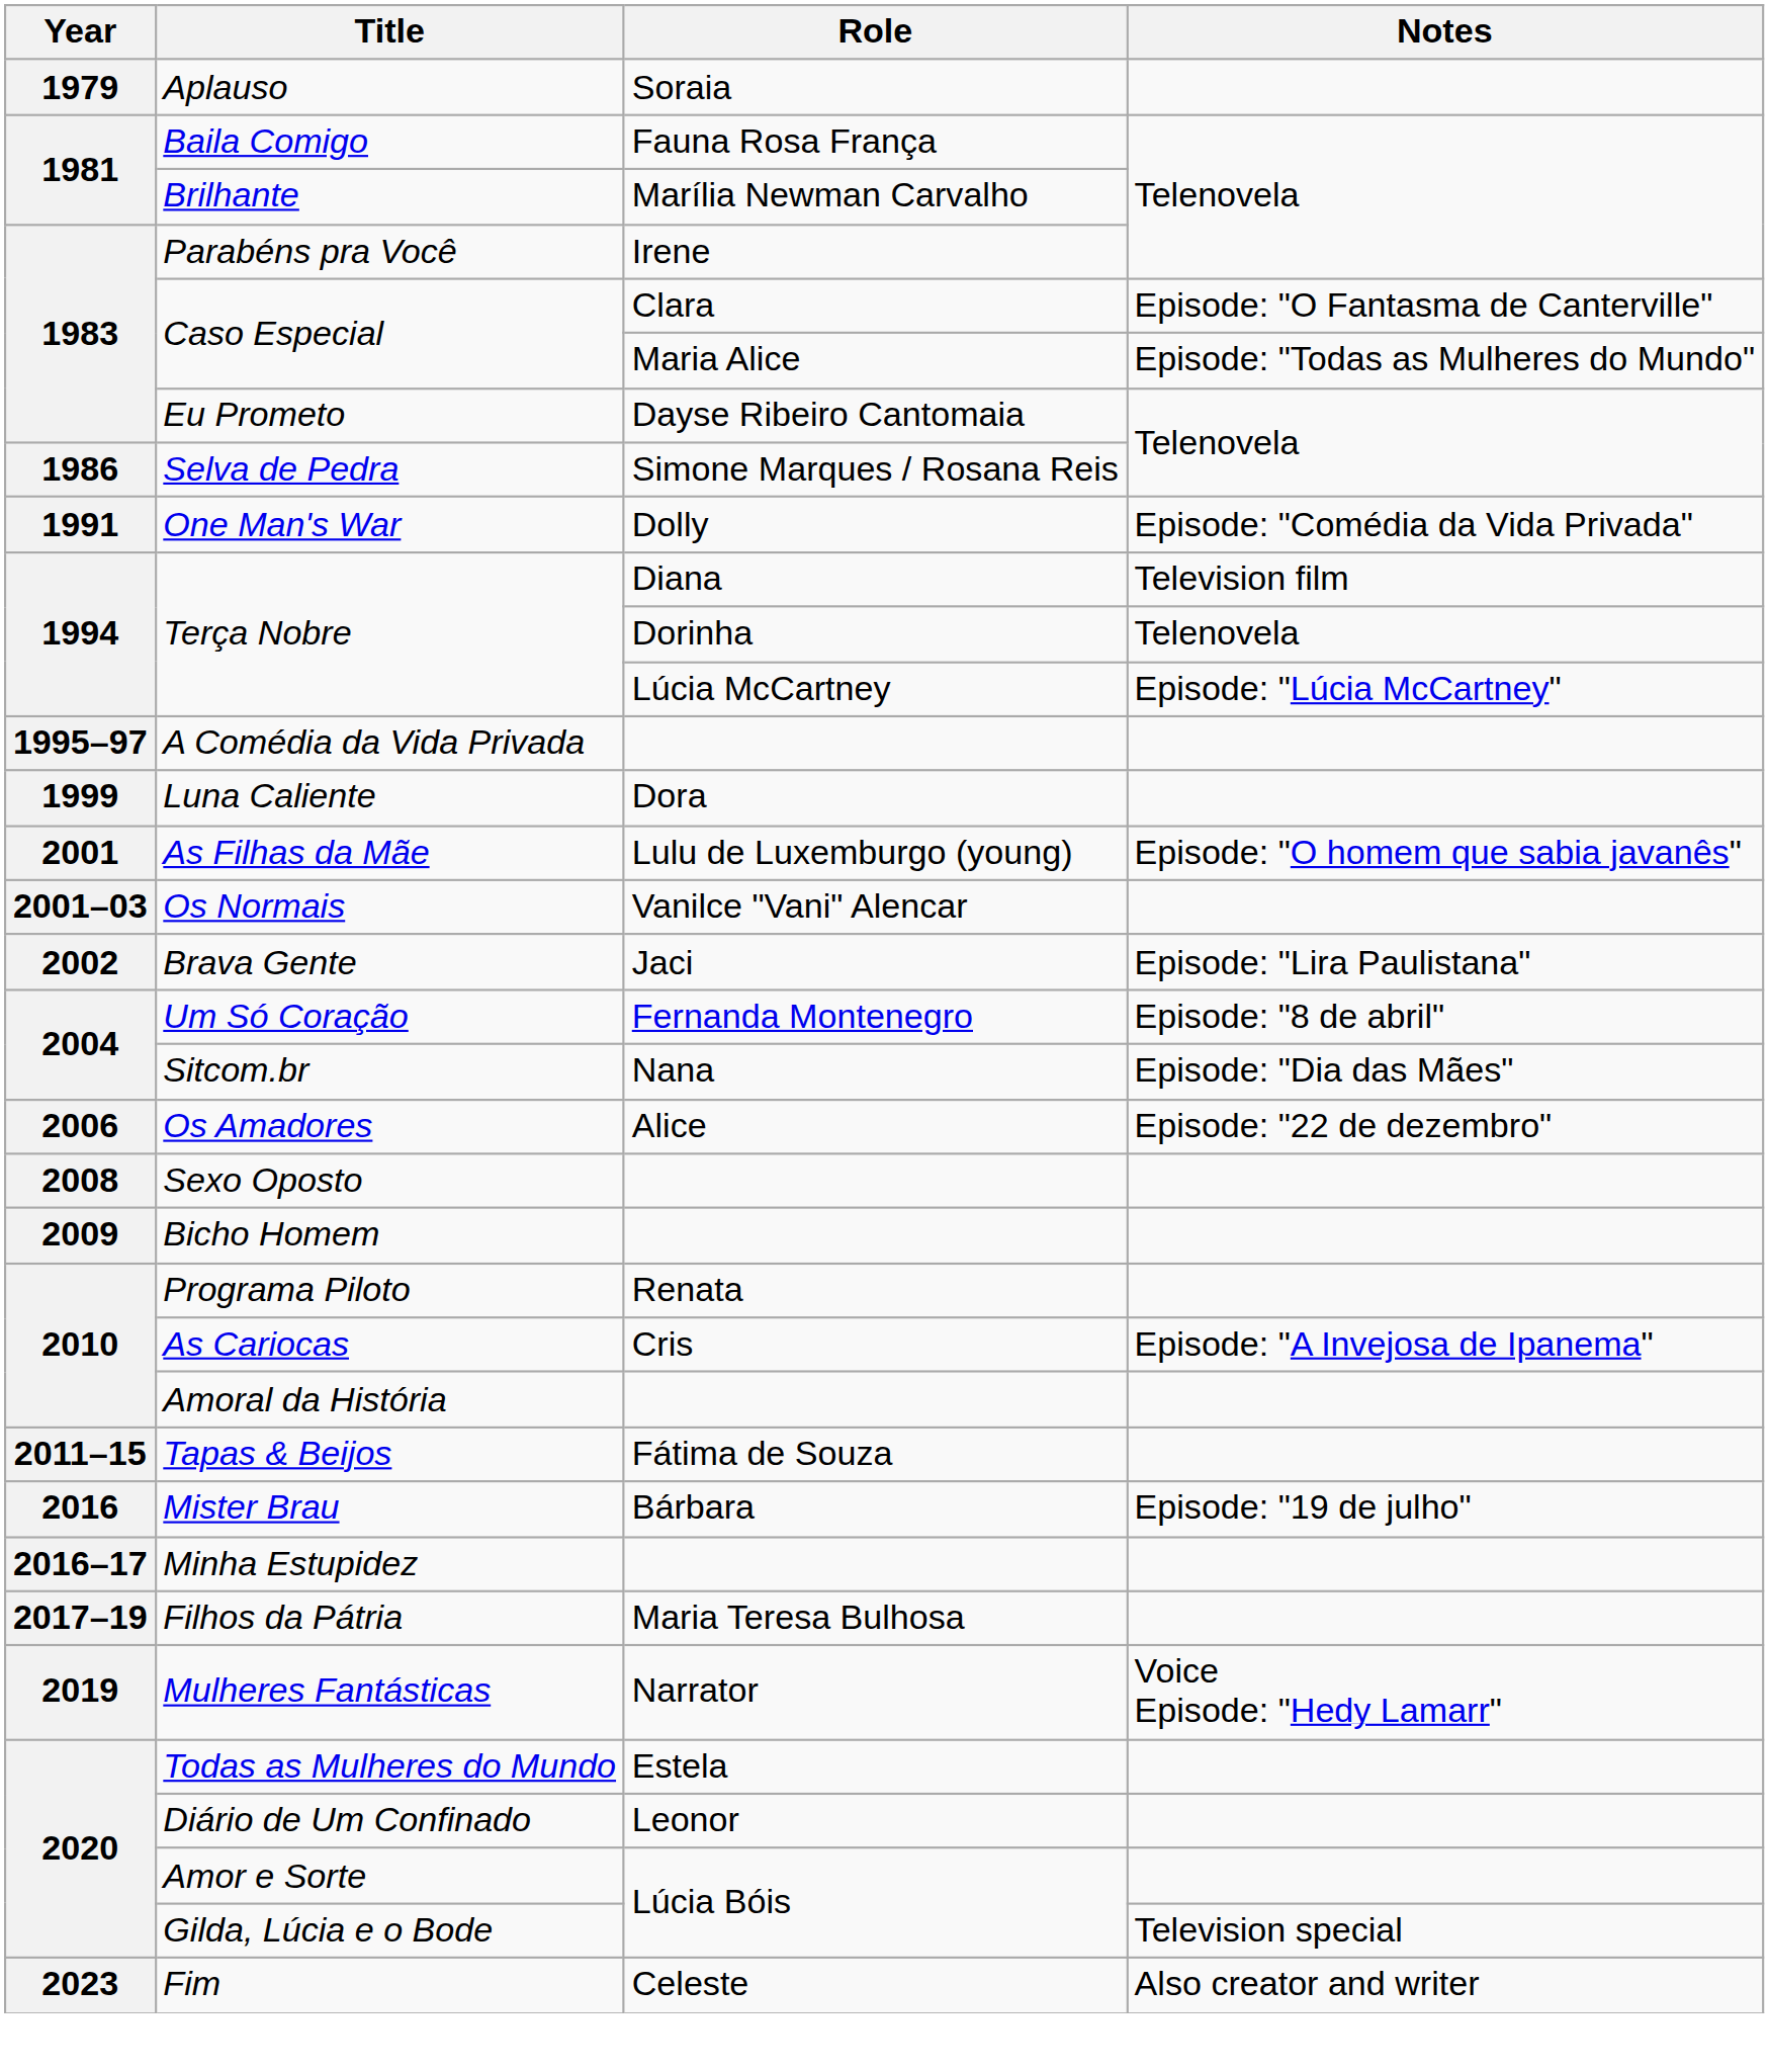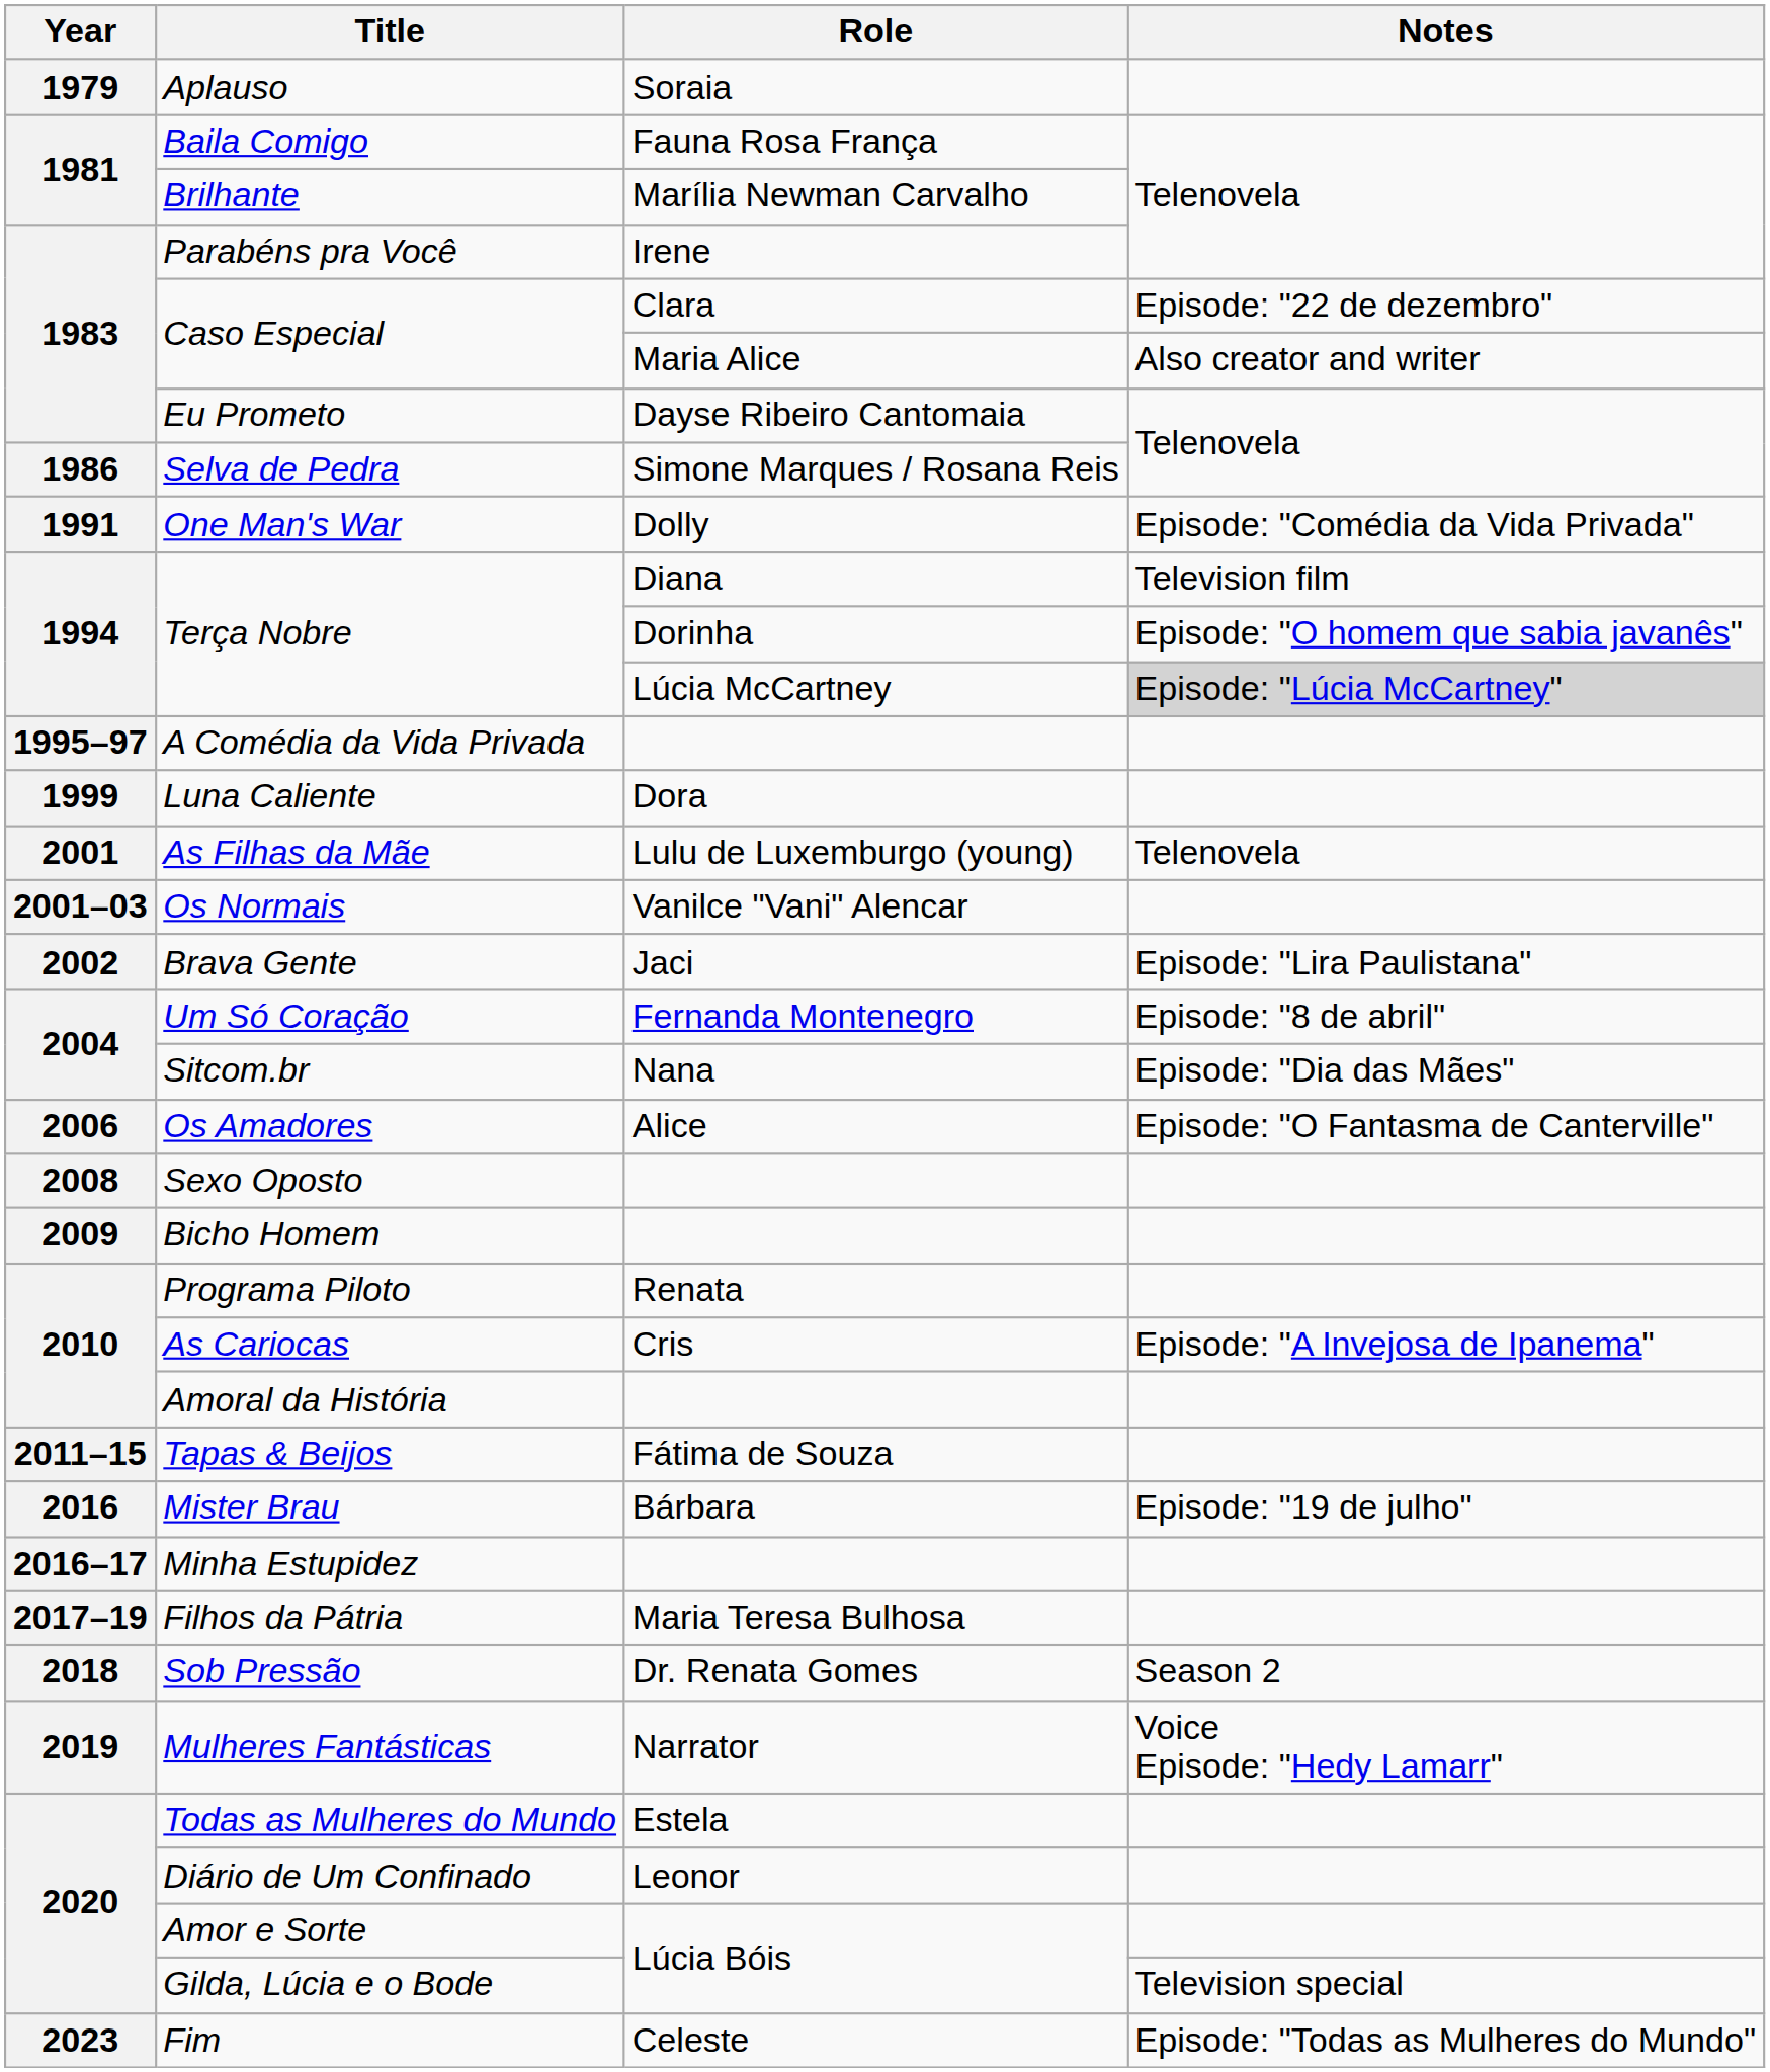Caso Especial / Clara | Notes: Episode: "O Fantasma de Canterville" -> Episode: "22 de dezembro"
Caso Especial / Maria Alice | Notes: Episode: "Todas as Mulheres do Mundo" -> Also creator and writer
Terça Nobre / Dorinha | Notes: Telenovela -> Episode: "O homem que sabia javanês"
Terça Nobre / Lúcia McCartney | Notes: no background -> lightgrey background
As Filhas da Mãe | Notes: Episode: "O homem que sabia javanês" -> Telenovela
Os Amadores | Notes: Episode: "22 de dezembro" -> Episode: "O Fantasma de Canterville"
+ row: 2018 | Sob Pressão | Dr. Renata Gomes | Season 2
Fim | Notes: Also creator and writer -> Episode: "Todas as Mulheres do Mundo"
